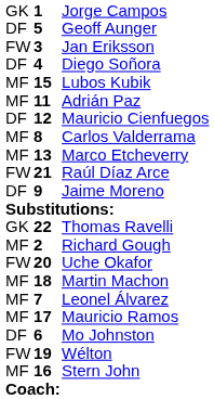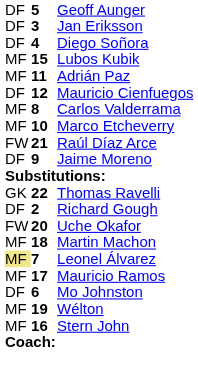- row: GK | 1 | Jorge Campos
Jan Eriksson | column 1: FW -> DF
Marco Etcheverry | column 2: 13 -> 10
Richard Gough | column 1: MF -> DF
Leonel Álvarez | column 1: no background -> khaki background
Wélton | column 1: FW -> MF
